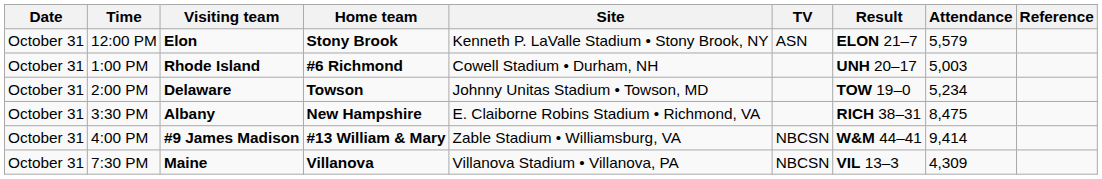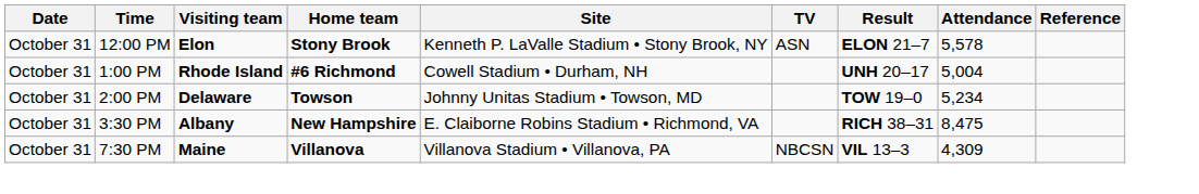12:00 PM | Attendance: 5,579 -> 5,578
1:00 PM | Attendance: 5,003 -> 5,004
- row: October 31 | 4:00 PM | #9 James Madison | #13 William & Mary | Zable Stadium • Williamsburg, VA | NBCSN | W&M 44–41 | 9,414
